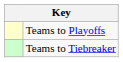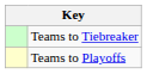rows swapped: Teams to Playoffs <-> Teams to Tiebreaker
